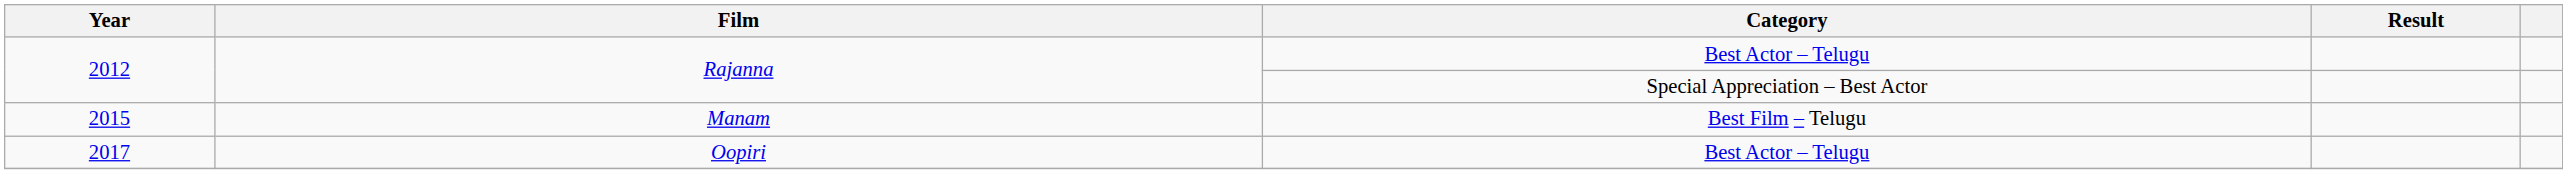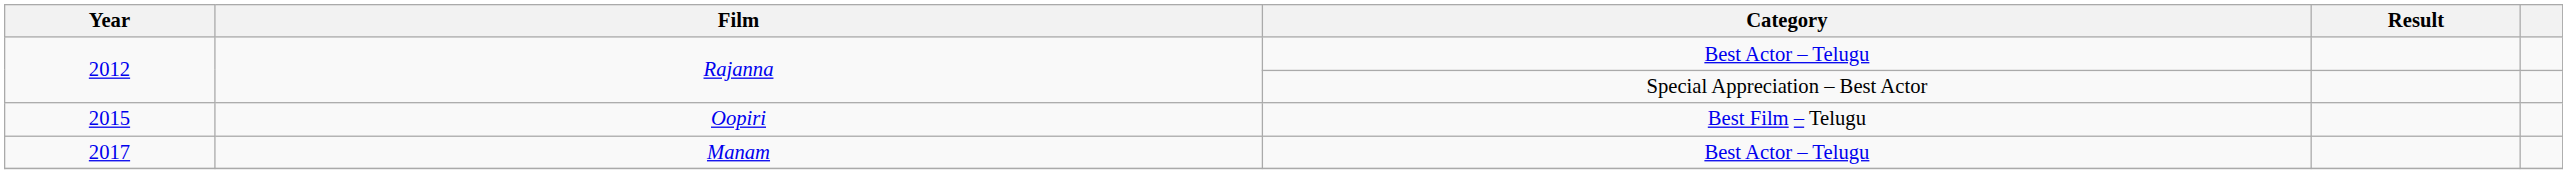2015 | Film: Manam -> Oopiri
2017 | Film: Oopiri -> Manam
